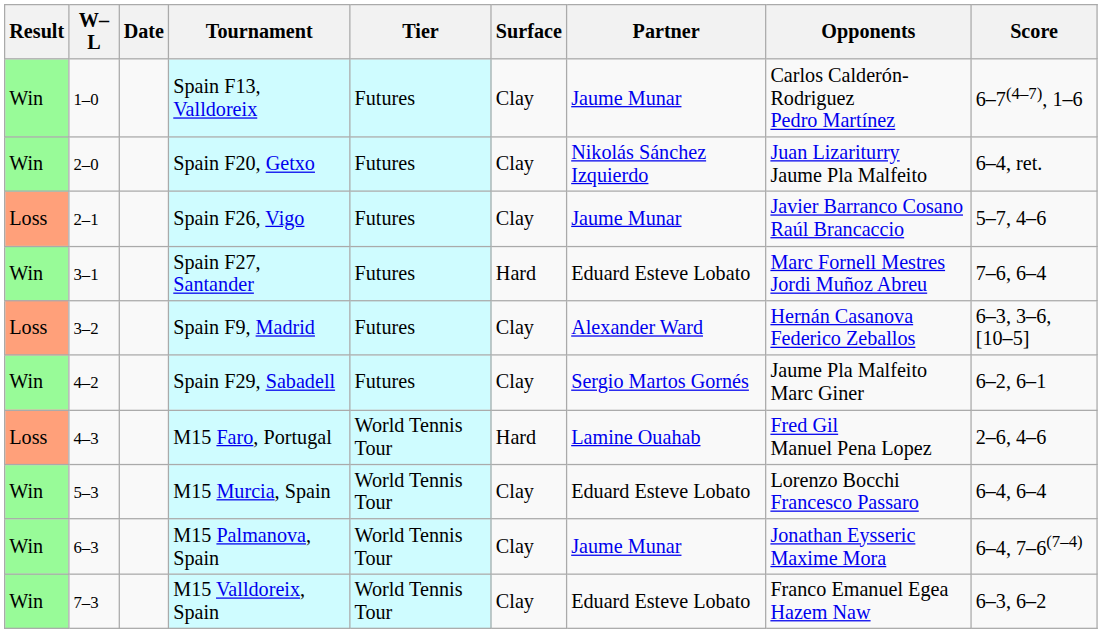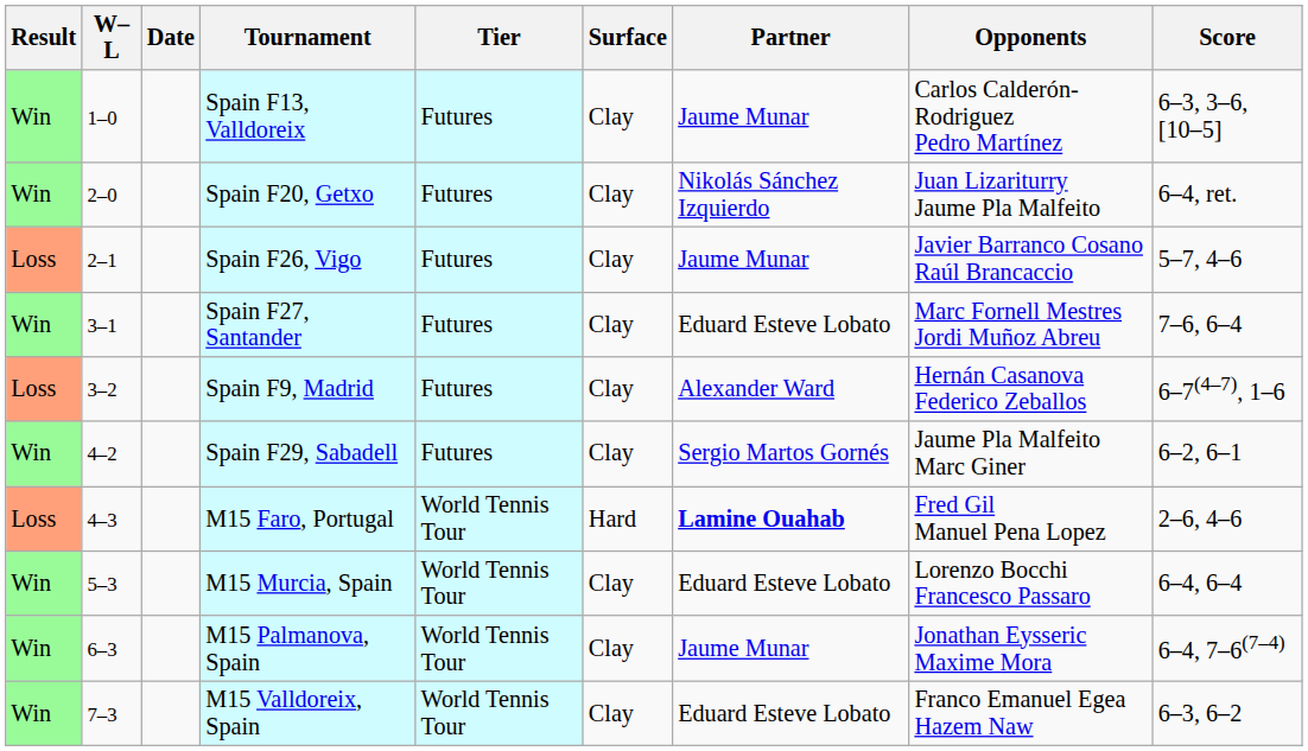Spain F13, Valldoreix | Score: 6–7(4–7), 1–6 -> 6–3, 3–6, [10–5]
Spain F27, Santander | Surface: Hard -> Clay
Spain F9, Madrid | Score: 6–3, 3–6, [10–5] -> 6–7(4–7), 1–6
M15 Faro, Portugal | Partner: normal -> bold
